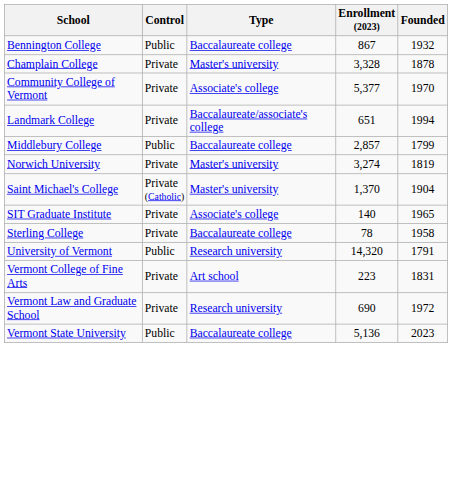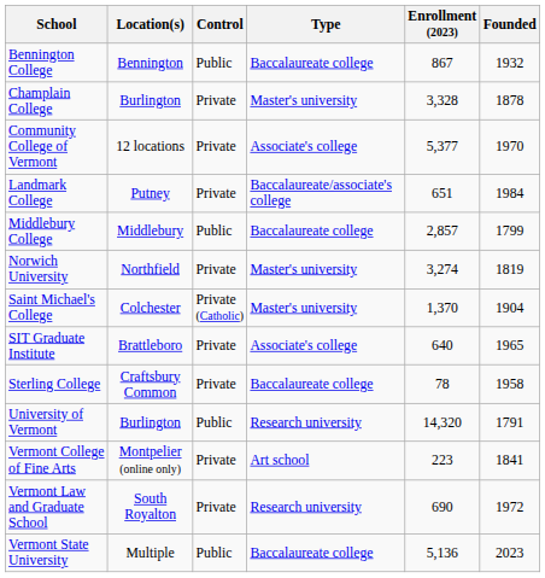+ column: Location(s) | Bennington | Burlington | 12 locations | Putney | Middlebury | Northfield | Colchester | Brattleboro | Craftsbury Common | Burlington | Montpelier (online only) | South Royalton | Multiple
Landmark College | Founded: 1994 -> 1984
SIT Graduate Institute | Enrollment (2023): 140 -> 640
Vermont College of Fine Arts | Founded: 1831 -> 1841
